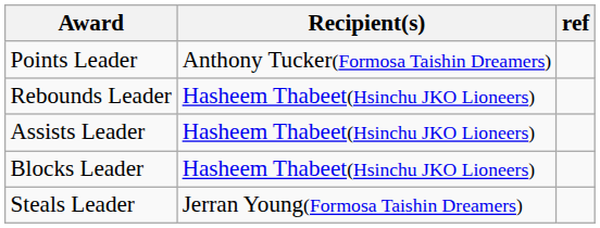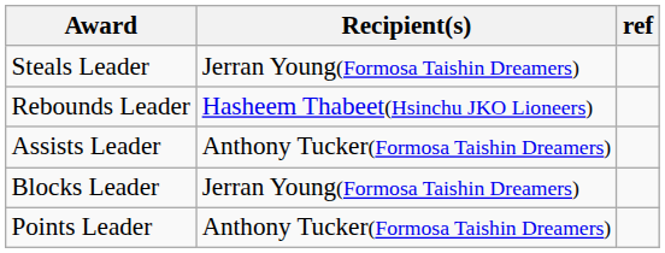rows swapped: Points Leader <-> Steals Leader
Assists Leader | Recipient(s): Hasheem Thabeet(Hsinchu JKO Lioneers) -> Anthony Tucker(Formosa Taishin Dreamers)
Blocks Leader | Recipient(s): Hasheem Thabeet(Hsinchu JKO Lioneers) -> Jerran Young(Formosa Taishin Dreamers)
